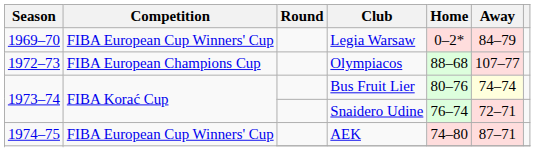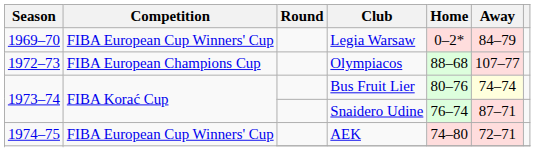Snaidero Udine | Away: 72–71 -> 87–71
AEK | Away: 87–71 -> 72–71
